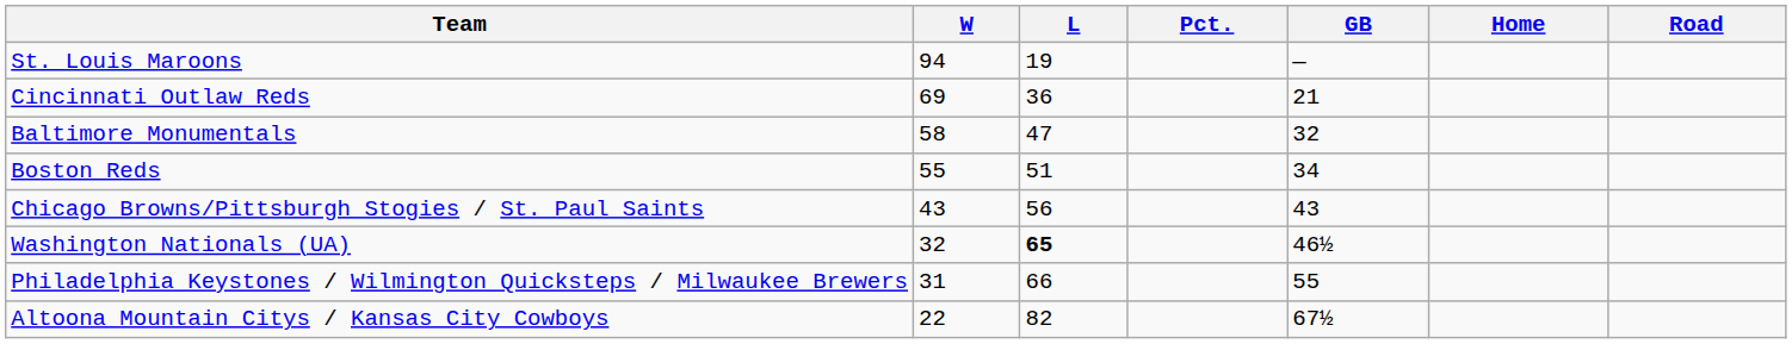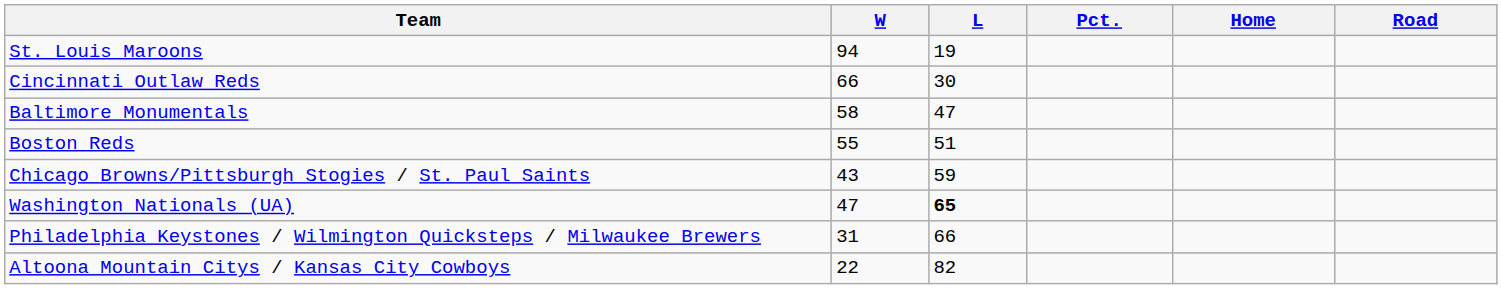- column: GB | — | 21 | 32 | 34 | 43 | 46½ | 55 | 67½
Cincinnati Outlaw Reds | W: 69 -> 66
Cincinnati Outlaw Reds | L: 36 -> 30
Chicago Browns/Pittsburgh Stogies / St. Paul Saints | L: 56 -> 59
Washington Nationals (UA) | W: 32 -> 47
